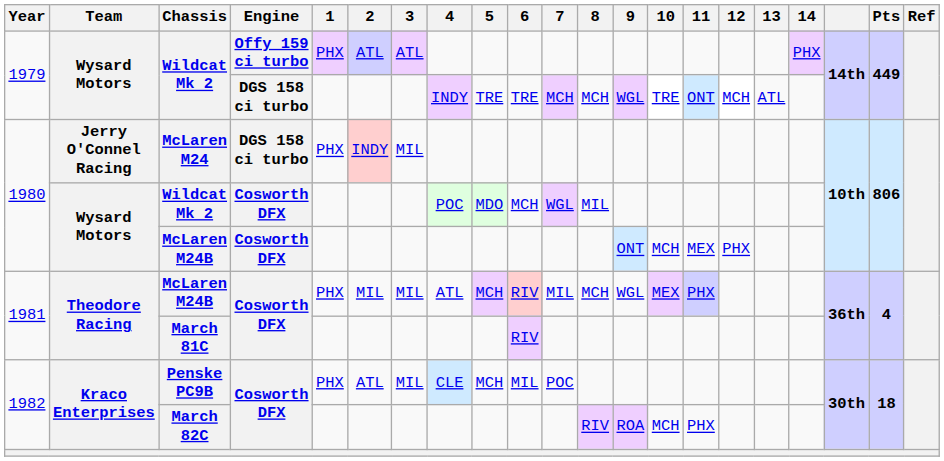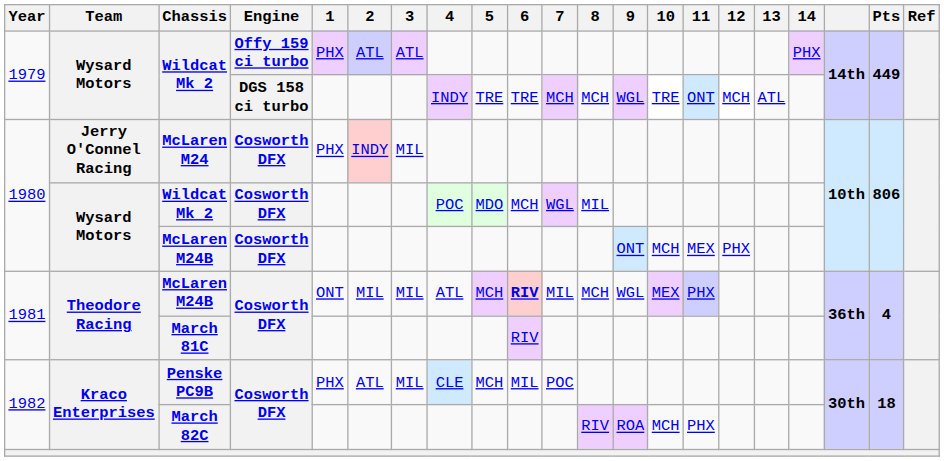McLaren M24 | Engine: DGS 158 ci turbo -> Cosworth DFX
1981 / McLaren M24B | 1: PHX -> ONT
1981 / McLaren M24B | 6: normal -> bold
